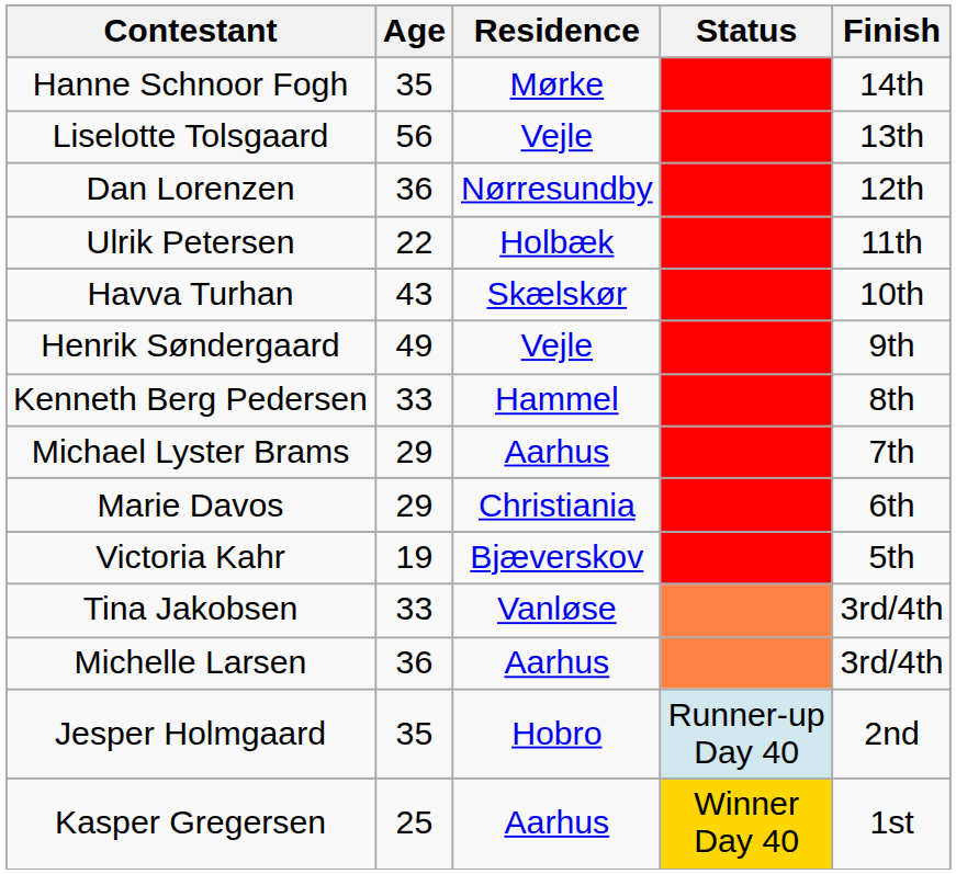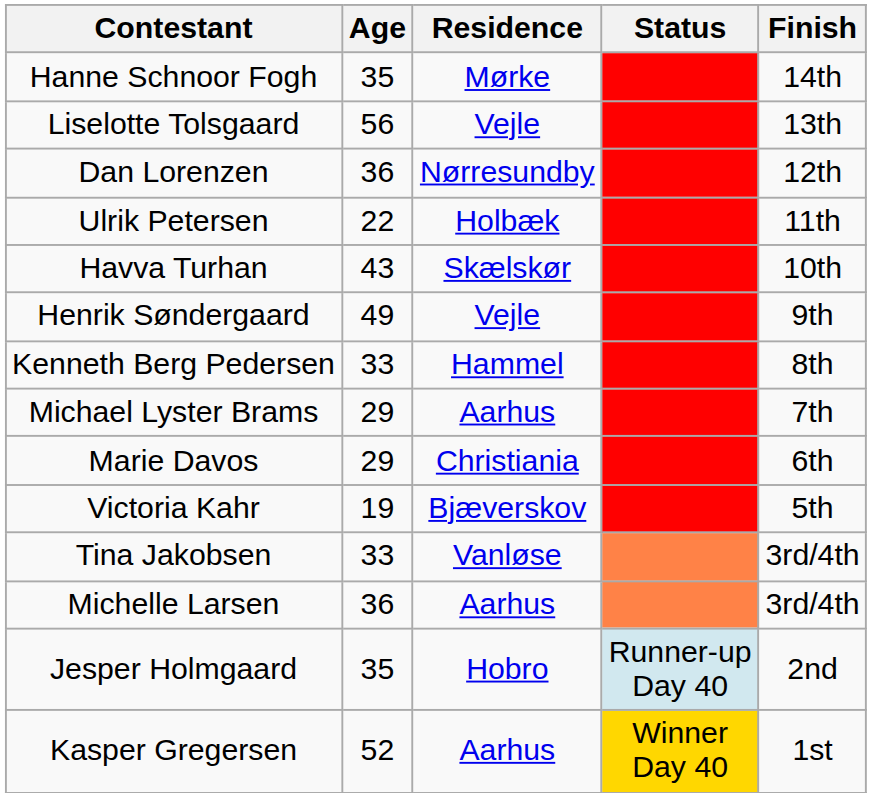Kasper Gregersen | Age: 25 -> 52
